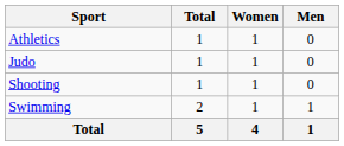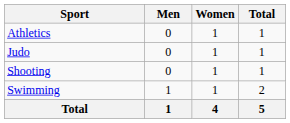columns swapped: Men <-> Total
